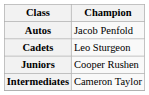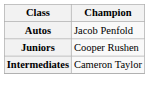- row: Cadets | Leo Sturgeon
